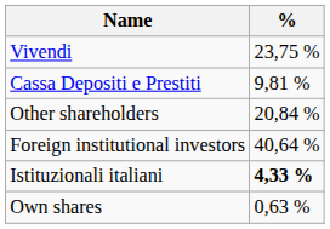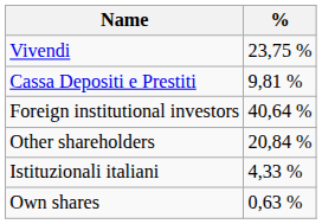rows swapped: Foreign institutional investors <-> Other shareholders
Istituzionali italiani | %: bold -> normal
